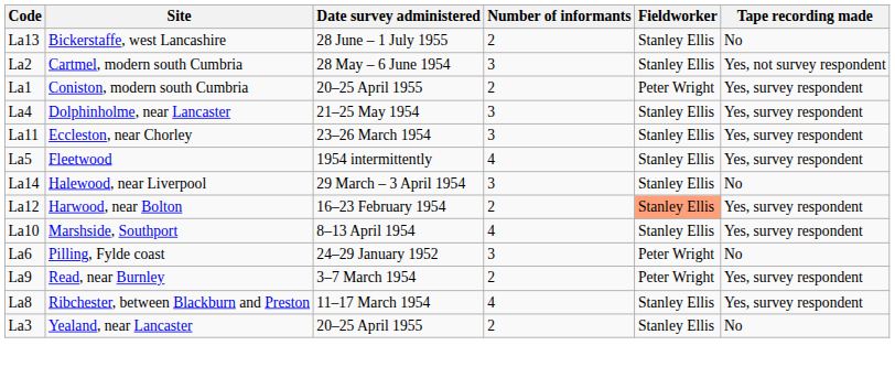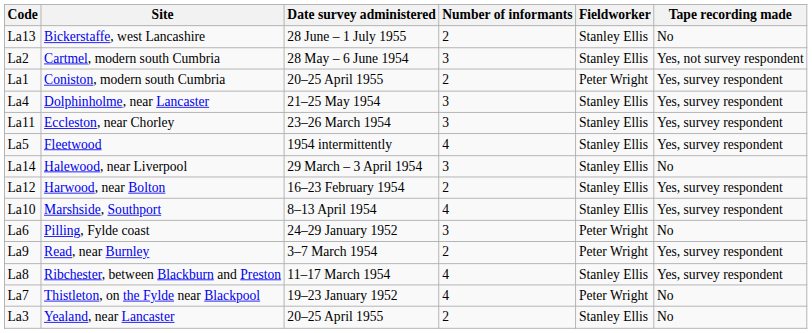La12 | Fieldworker: lightsalmon background -> no background
+ row: La7 | Thistleton, on the Fylde near Blackpool | 19–23 January 1952 | 4 | Peter Wright | No
